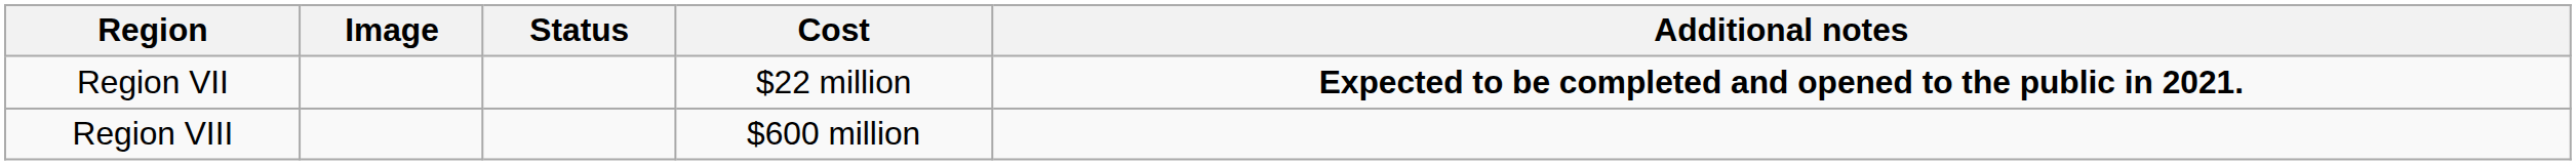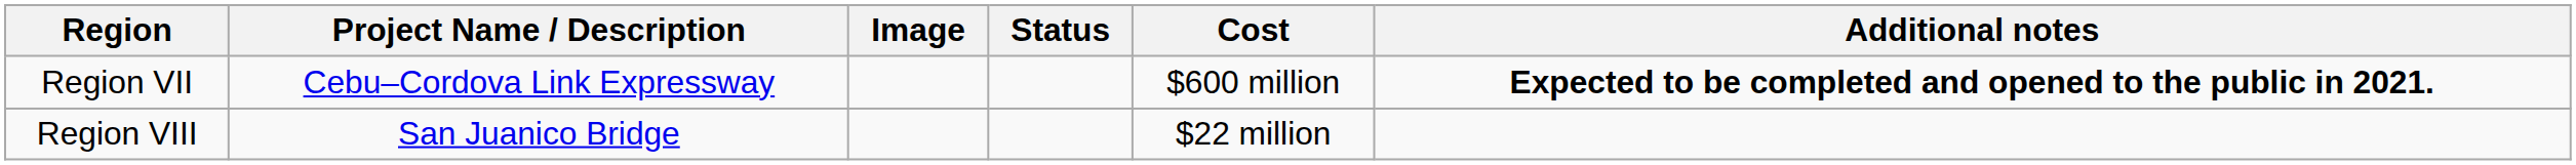+ column: Project Name / Description | Cebu–Cordova Link Expressway | San Juanico Bridge
Region VII | Cost: $22 million -> $600 million
Region VIII | Cost: $600 million -> $22 million
